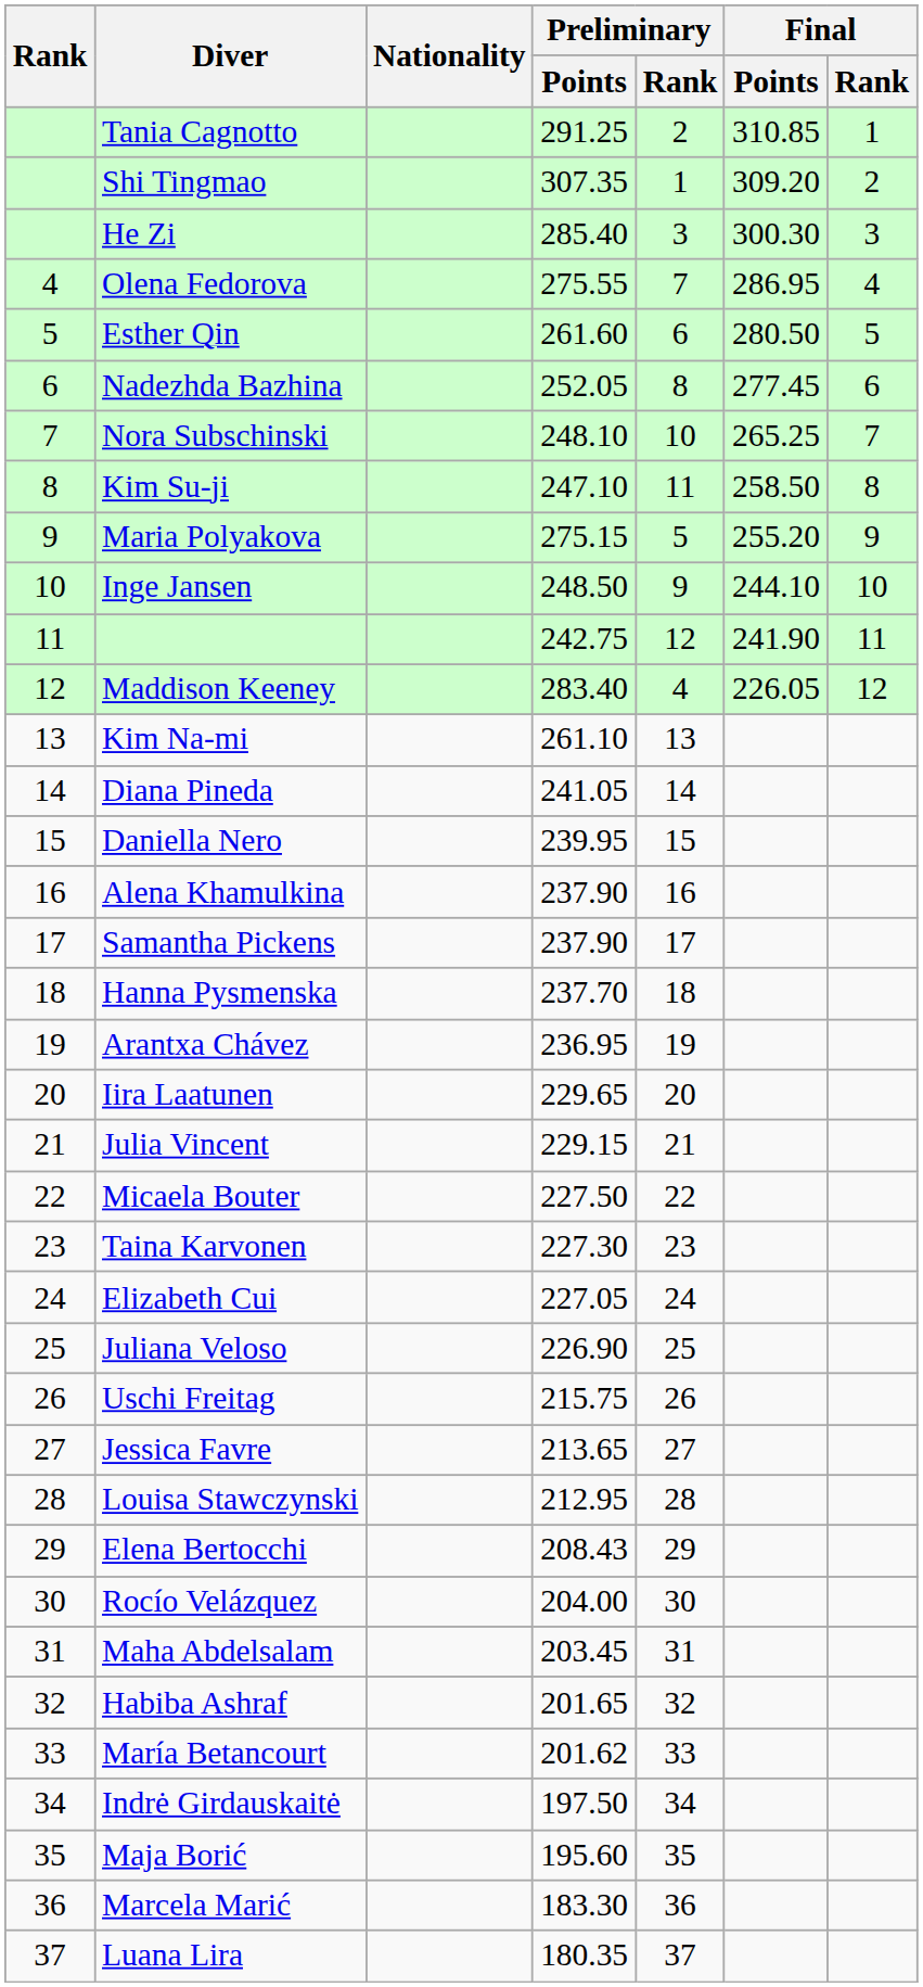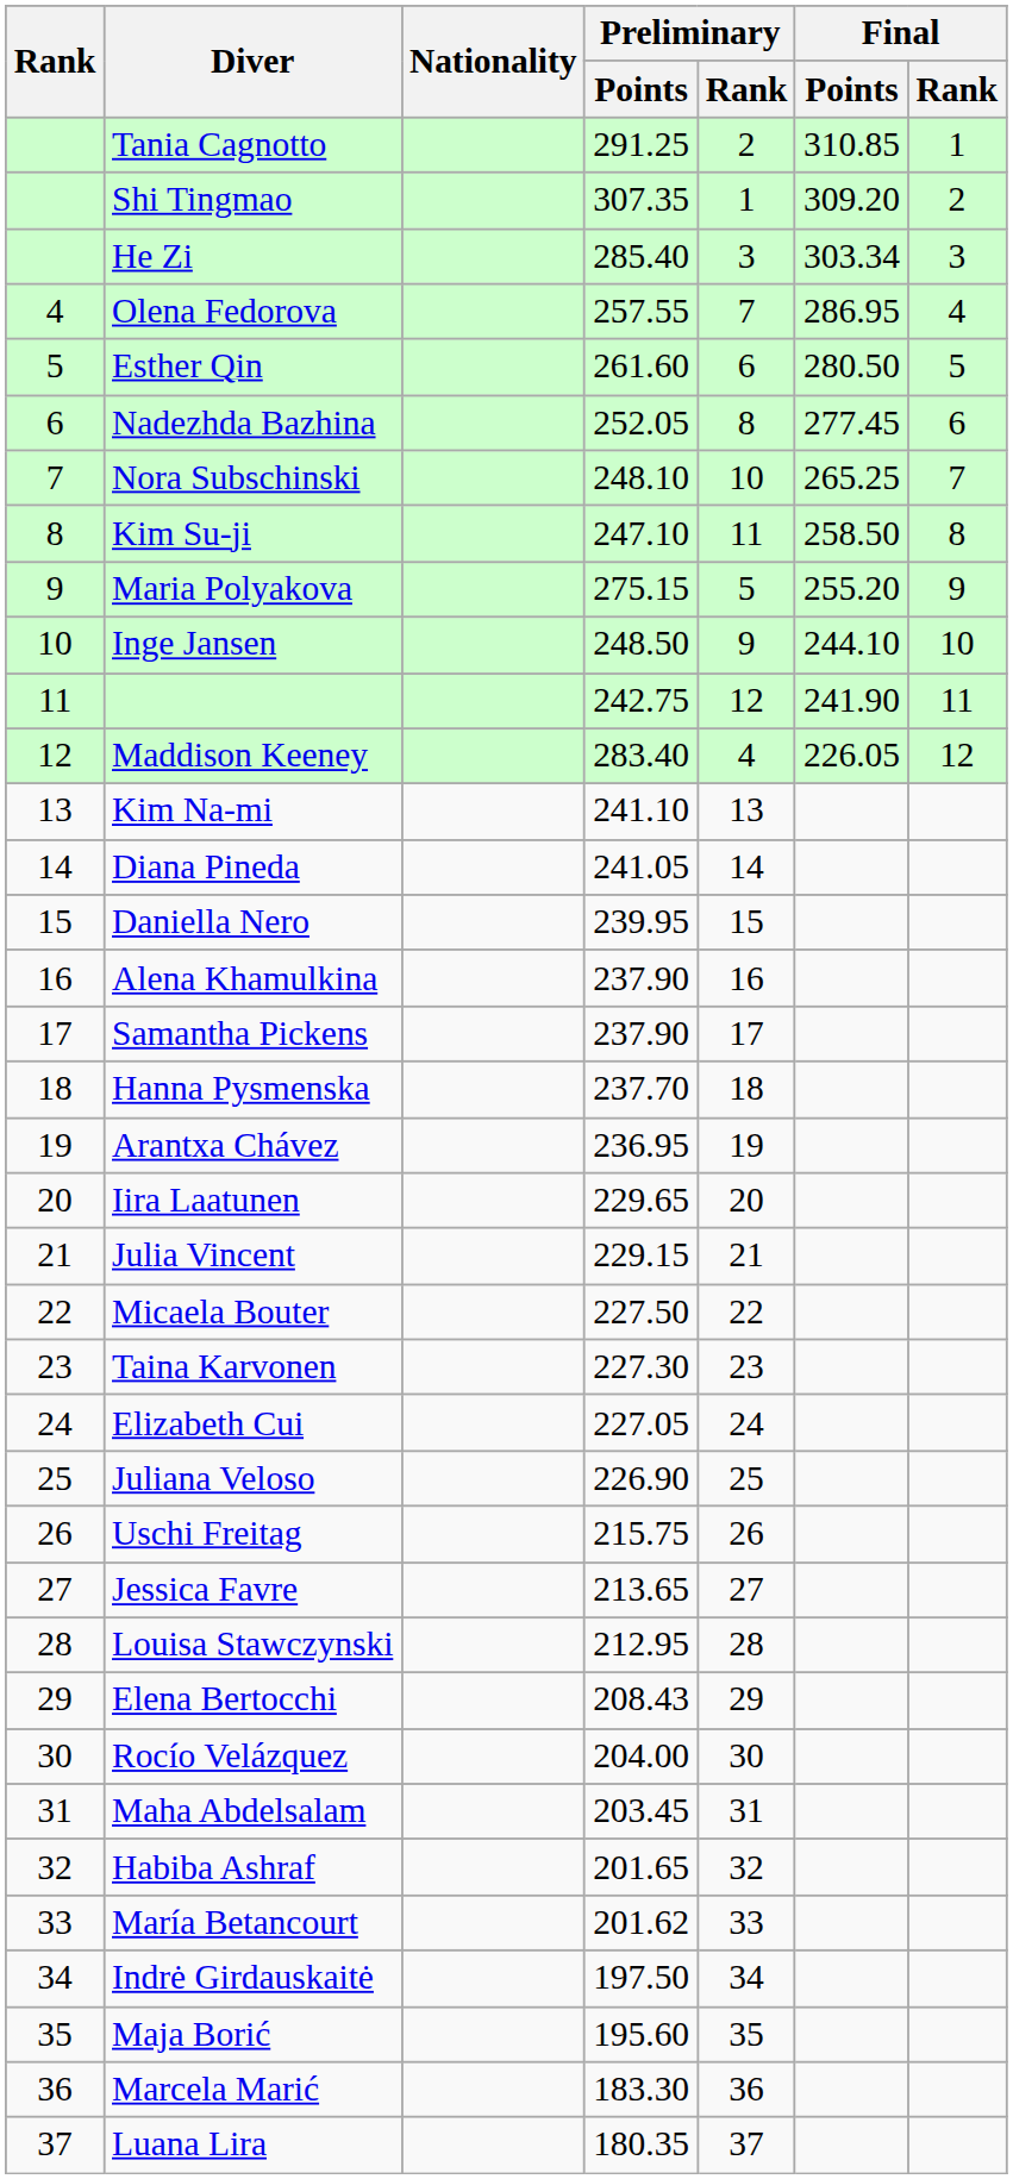He Zi | Final / Points: 300.30 -> 303.34
Olena Fedorova | Preliminary / Points: 275.55 -> 257.55
Kim Na-mi | Preliminary / Points: 261.10 -> 241.10
